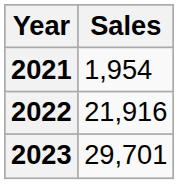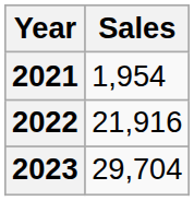2023 | Sales: 29,701 -> 29,704
